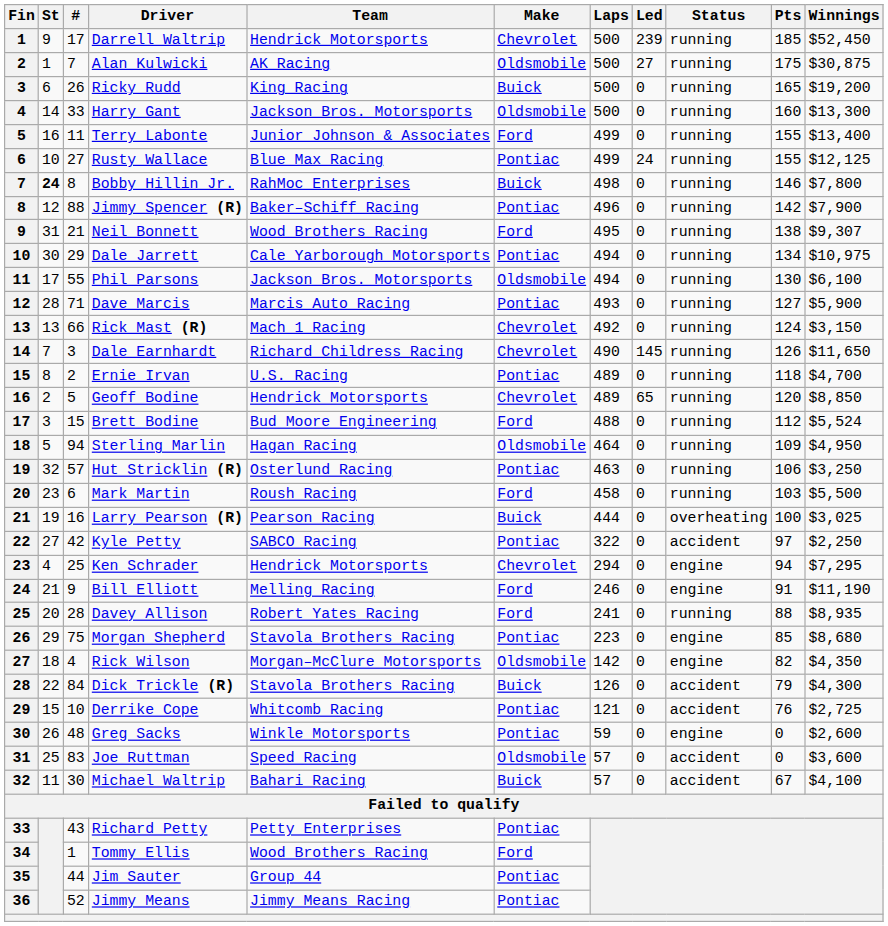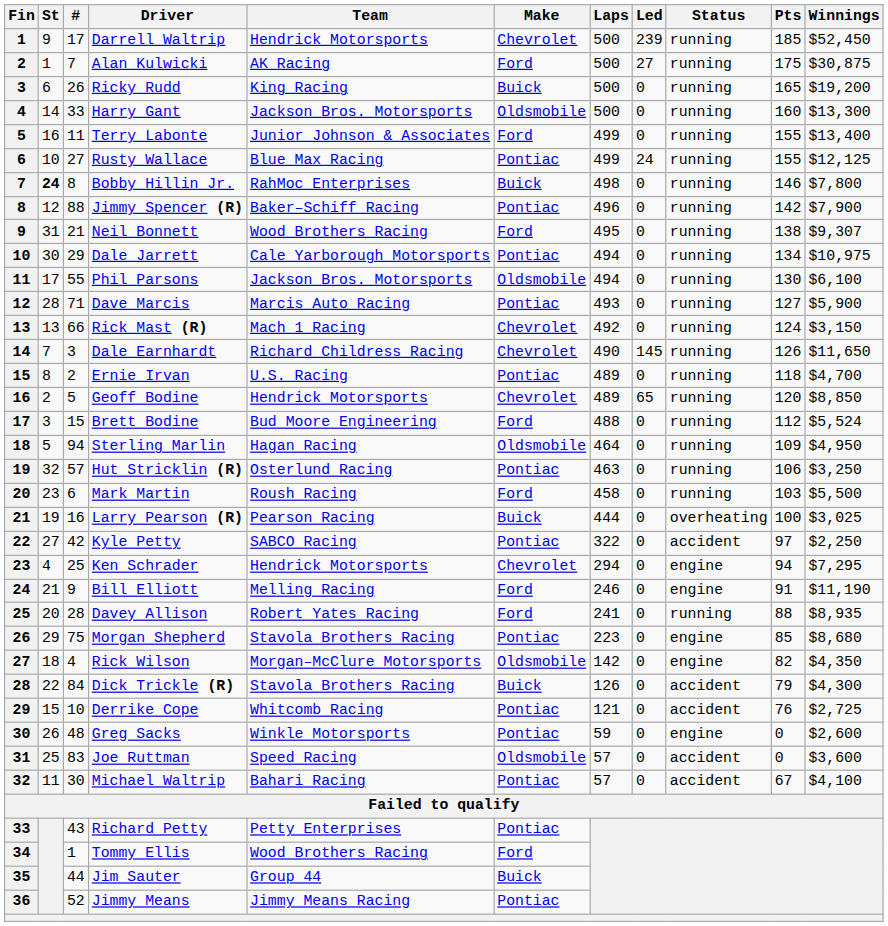Alan Kulwicki | Make: Oldsmobile -> Ford
Michael Waltrip | Make: Buick -> Pontiac
Jim Sauter | Make: Pontiac -> Buick
